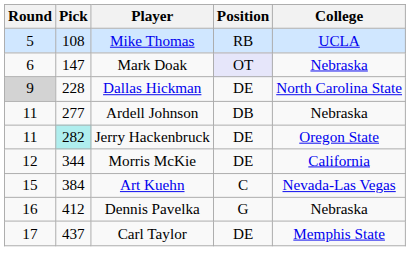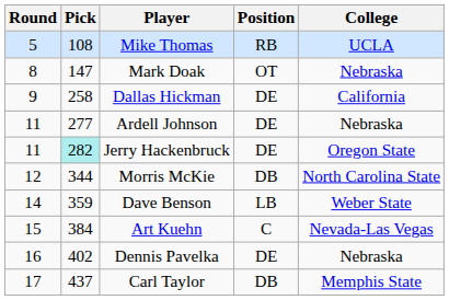Mark Doak | Round: 6 -> 8
Mark Doak | Position: lavender background -> no background
Dallas Hickman | Round: lightgrey background -> no background
Dallas Hickman | Pick: 228 -> 258
Dallas Hickman | College: North Carolina State -> California
Ardell Johnson | Position: DB -> DE
Morris McKie | Position: DE -> DB
Morris McKie | College: California -> North Carolina State
+ row: 14 | 359 | Dave Benson | LB | Weber State
Dennis Pavelka | Pick: 412 -> 402
Dennis Pavelka | Position: G -> DE
Carl Taylor | Position: DE -> DB
